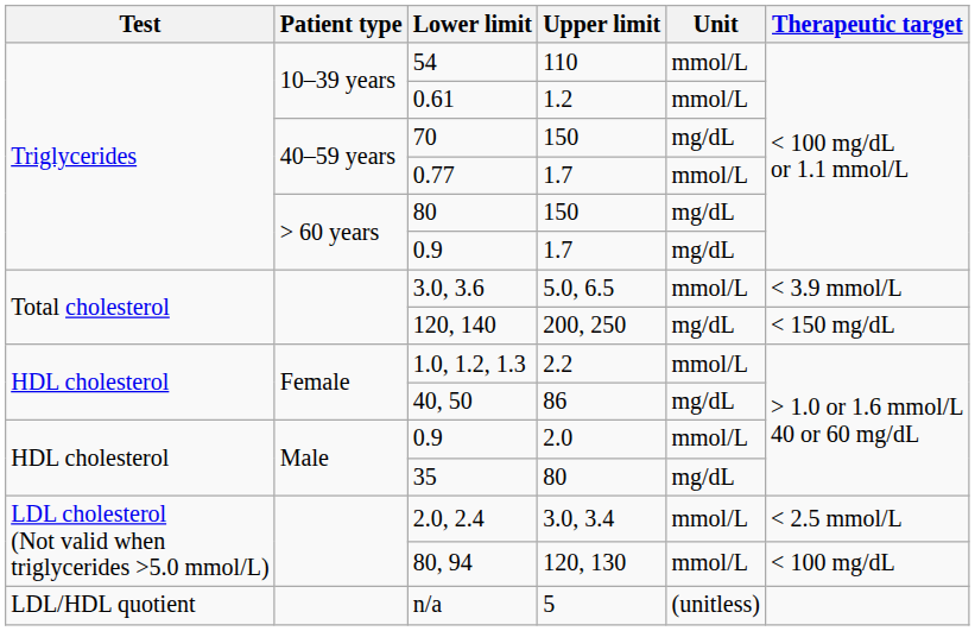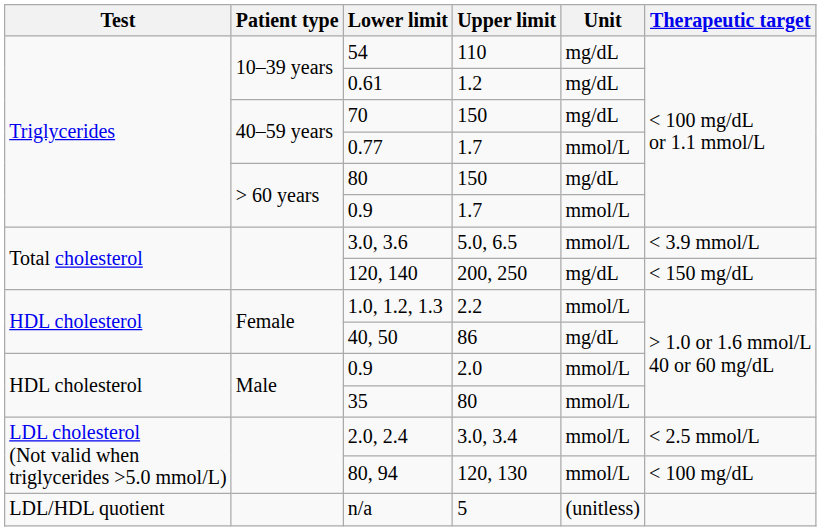54 | Unit: mmol/L -> mg/dL
0.61 | Unit: mmol/L -> mg/dL
0.9 / 1.7 | Unit: mg/dL -> mmol/L
35 | Unit: mg/dL -> mmol/L
